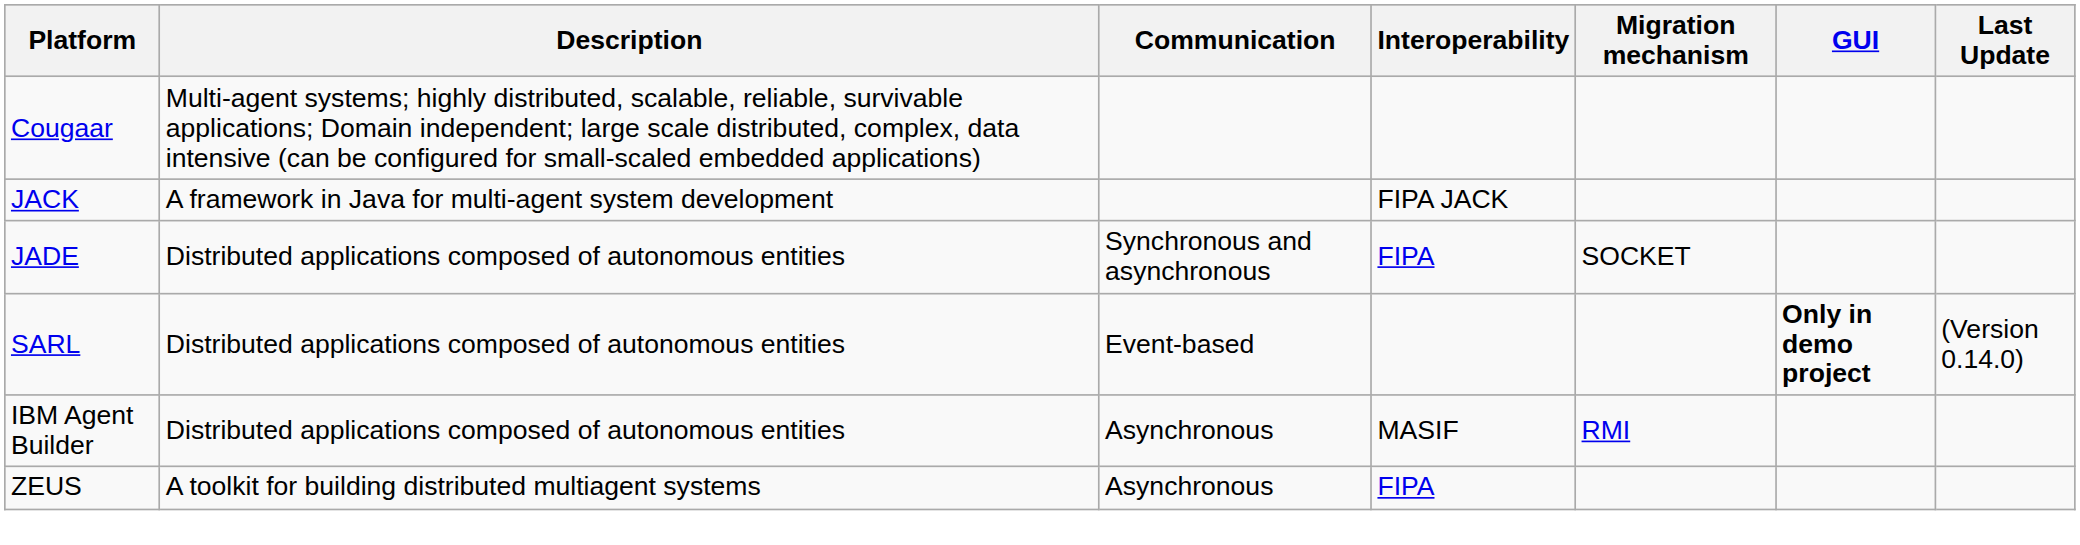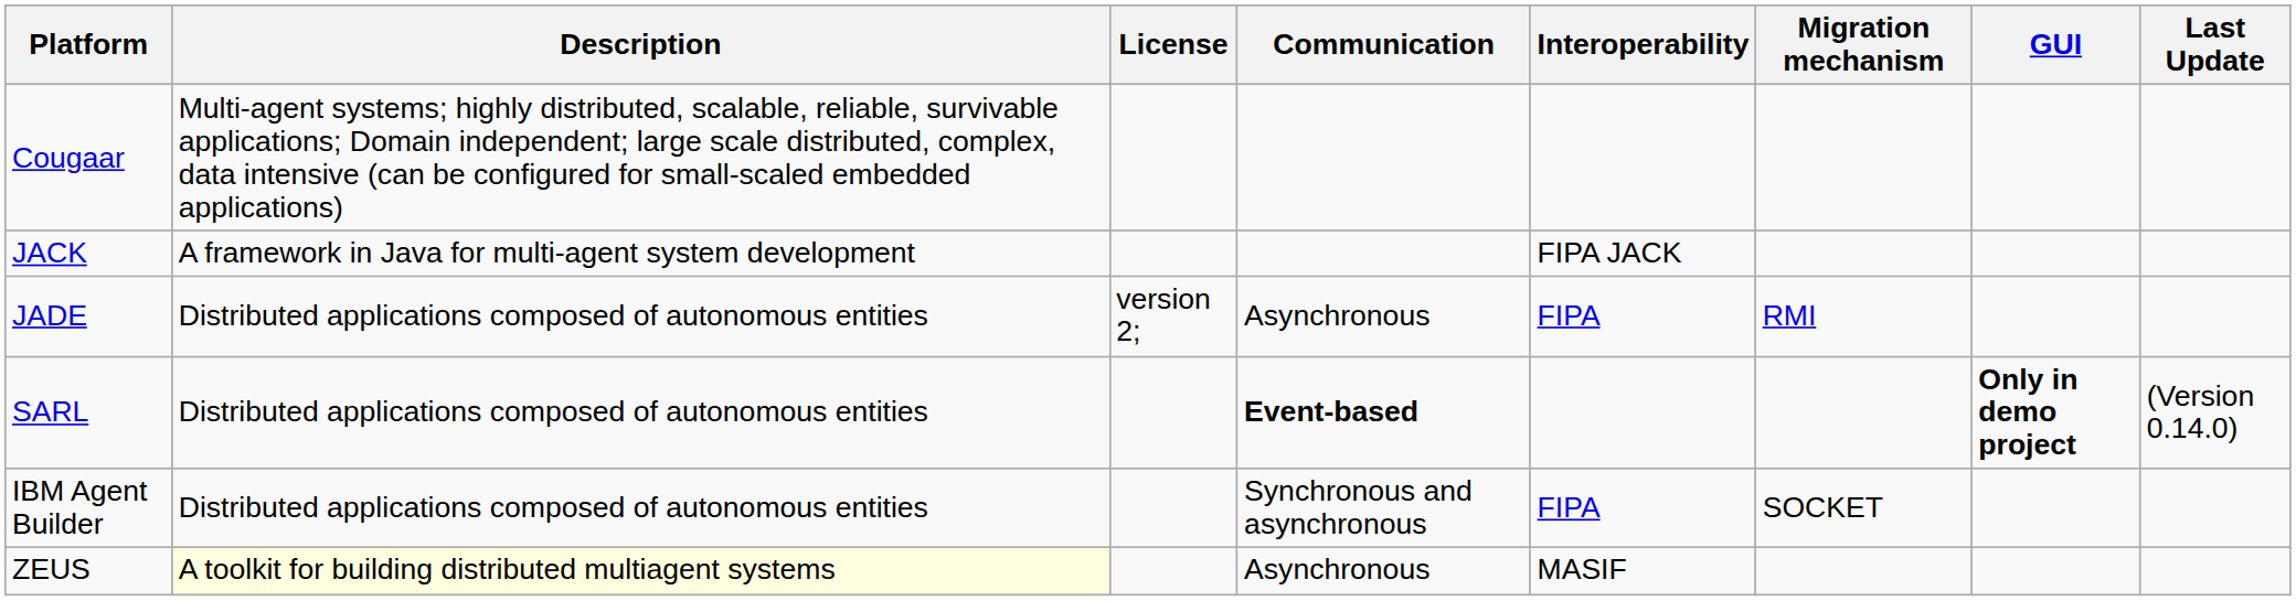+ column: License | version 2;
JADE | Communication: Synchronous and asynchronous -> Asynchronous
JADE | Migration mechanism: SOCKET -> RMI
SARL | Communication: normal -> bold
IBM Agent Builder | Communication: Asynchronous -> Synchronous and asynchronous
IBM Agent Builder | Interoperability: MASIF -> FIPA
IBM Agent Builder | Migration mechanism: RMI -> SOCKET
ZEUS | Description: no background -> lightyellow background
ZEUS | Interoperability: FIPA -> MASIF
